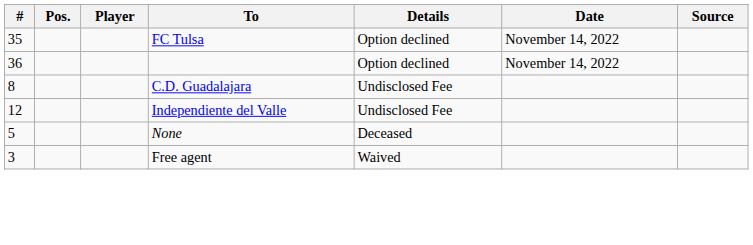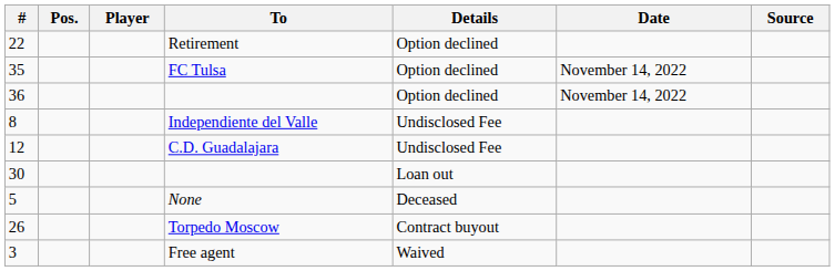+ row: 22 | Retirement | Option declined
8 | To: C.D. Guadalajara -> Independiente del Valle
12 | To: Independiente del Valle -> C.D. Guadalajara
+ row: 30 | Loan out
+ row: 26 | Torpedo Moscow | Contract buyout
